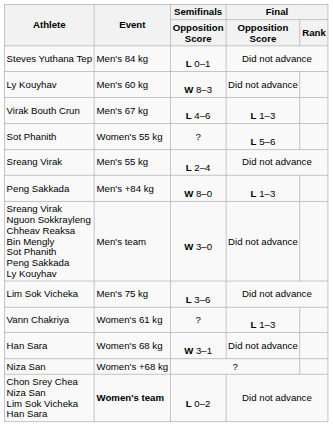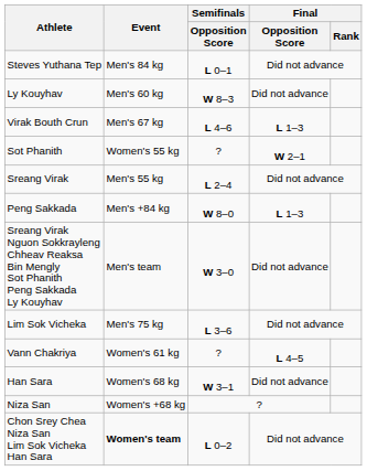Sot Phanith | Final / Opposition Score: L 5–6 -> W 2–1
Vann Chakriya | Final / Opposition Score: L 1–3 -> L 4–5
